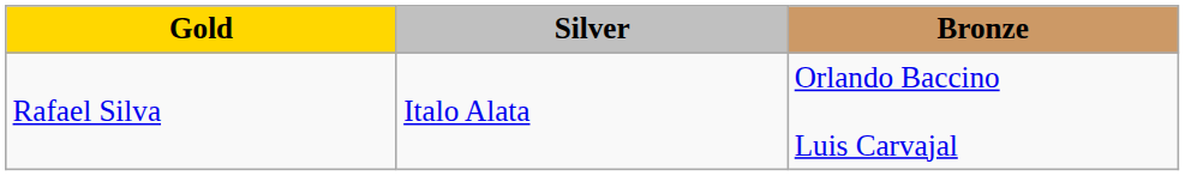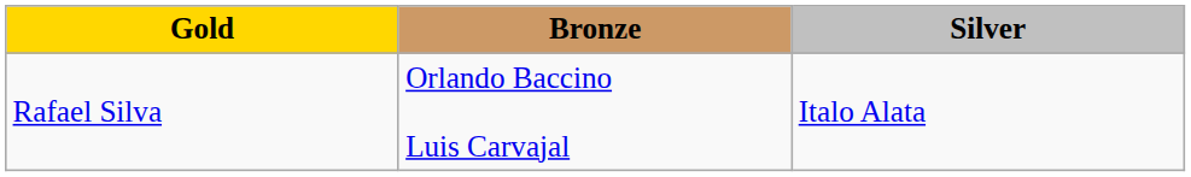columns swapped: Silver <-> Bronze
